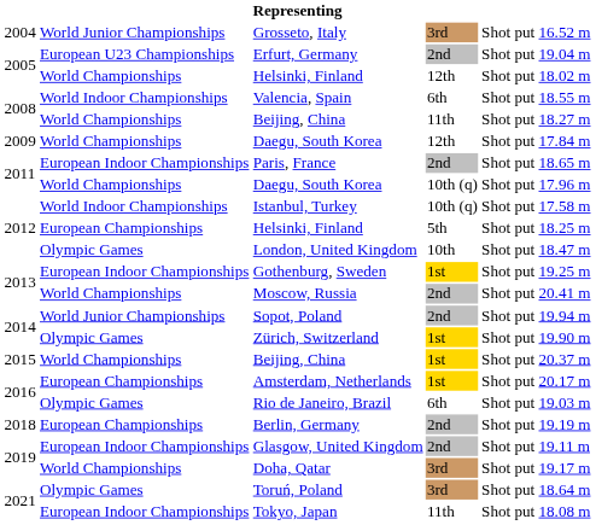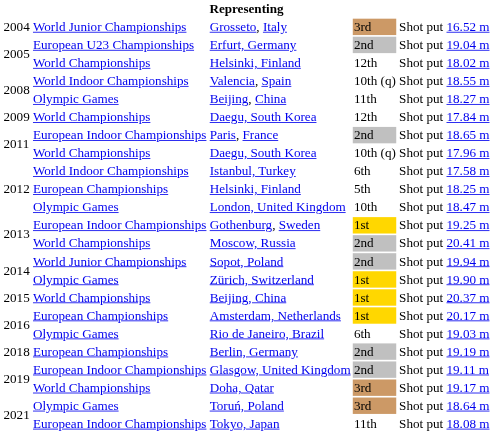Valencia, Spain | column 4: 6th -> 10th (q)
2008 / Beijing, China | column 2: World Championships -> Olympic Games
Istanbul, Turkey | column 4: 10th (q) -> 6th
